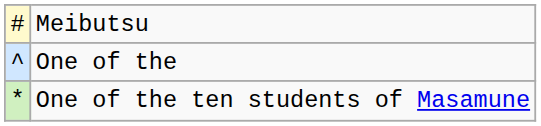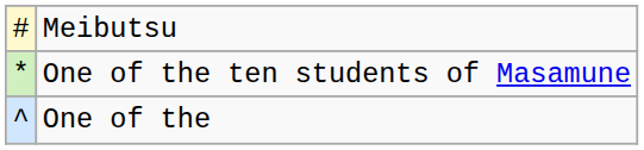rows swapped: One of the ten students of Masamune <-> One of the
